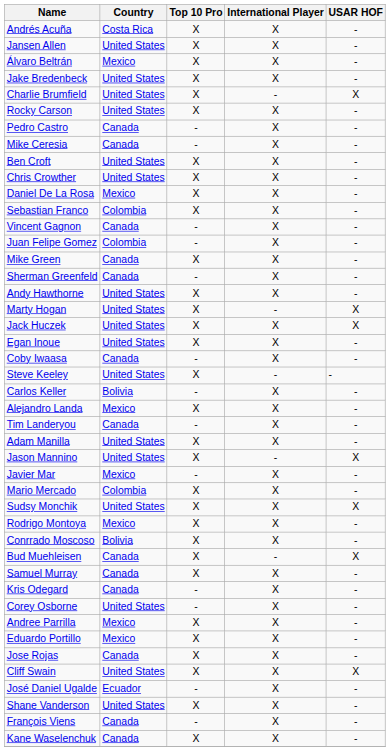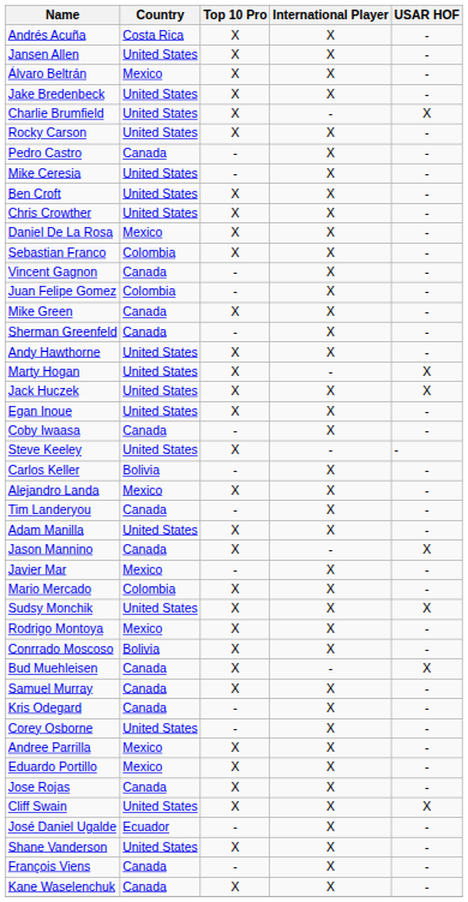Mike Ceresia | Country: Canada -> United States
Jason Mannino | Country: United States -> Canada
